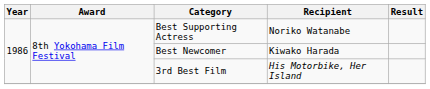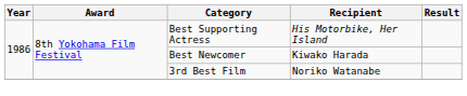Best Supporting Actress | Recipient: Noriko Watanabe -> His Motorbike, Her Island
3rd Best Film | Recipient: His Motorbike, Her Island -> Noriko Watanabe
